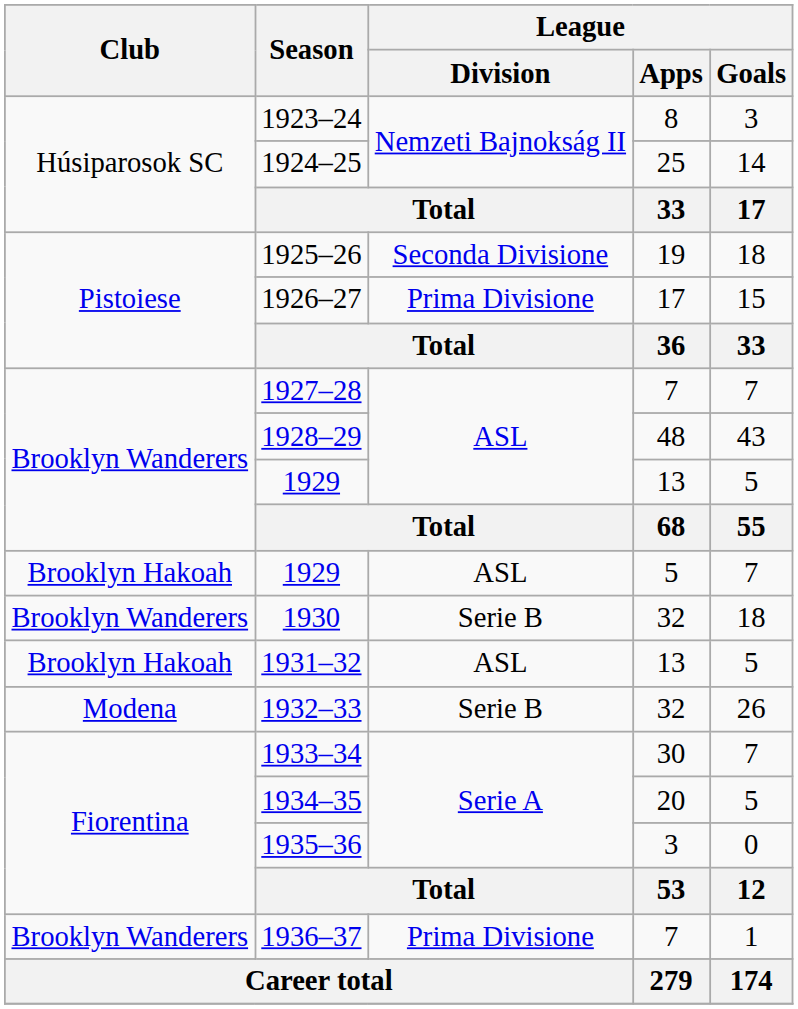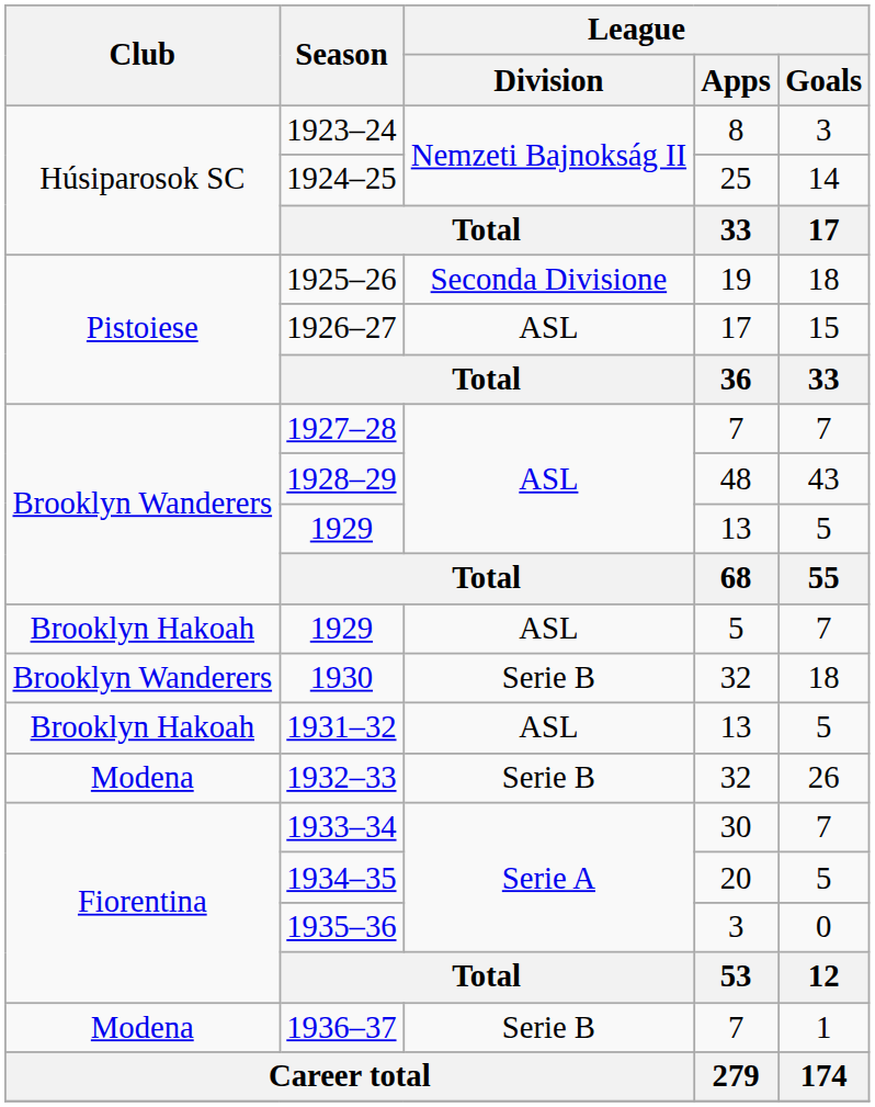1926–27 | League / Division: Prima Divisione -> ASL
1936–37 | Club: Brooklyn Wanderers -> Modena
1936–37 | League / Division: Prima Divisione -> Serie B
